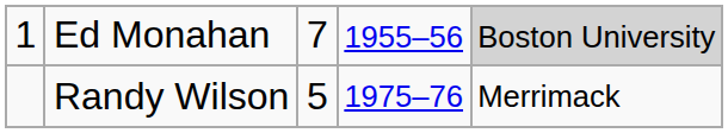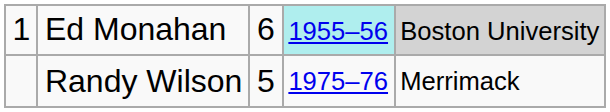Ed Monahan | column 3: 7 -> 6
Ed Monahan | column 4: no background -> paleturquoise background
